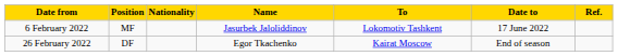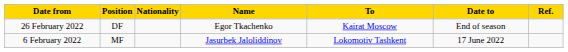rows swapped: 6 February 2022 <-> 26 February 2022
